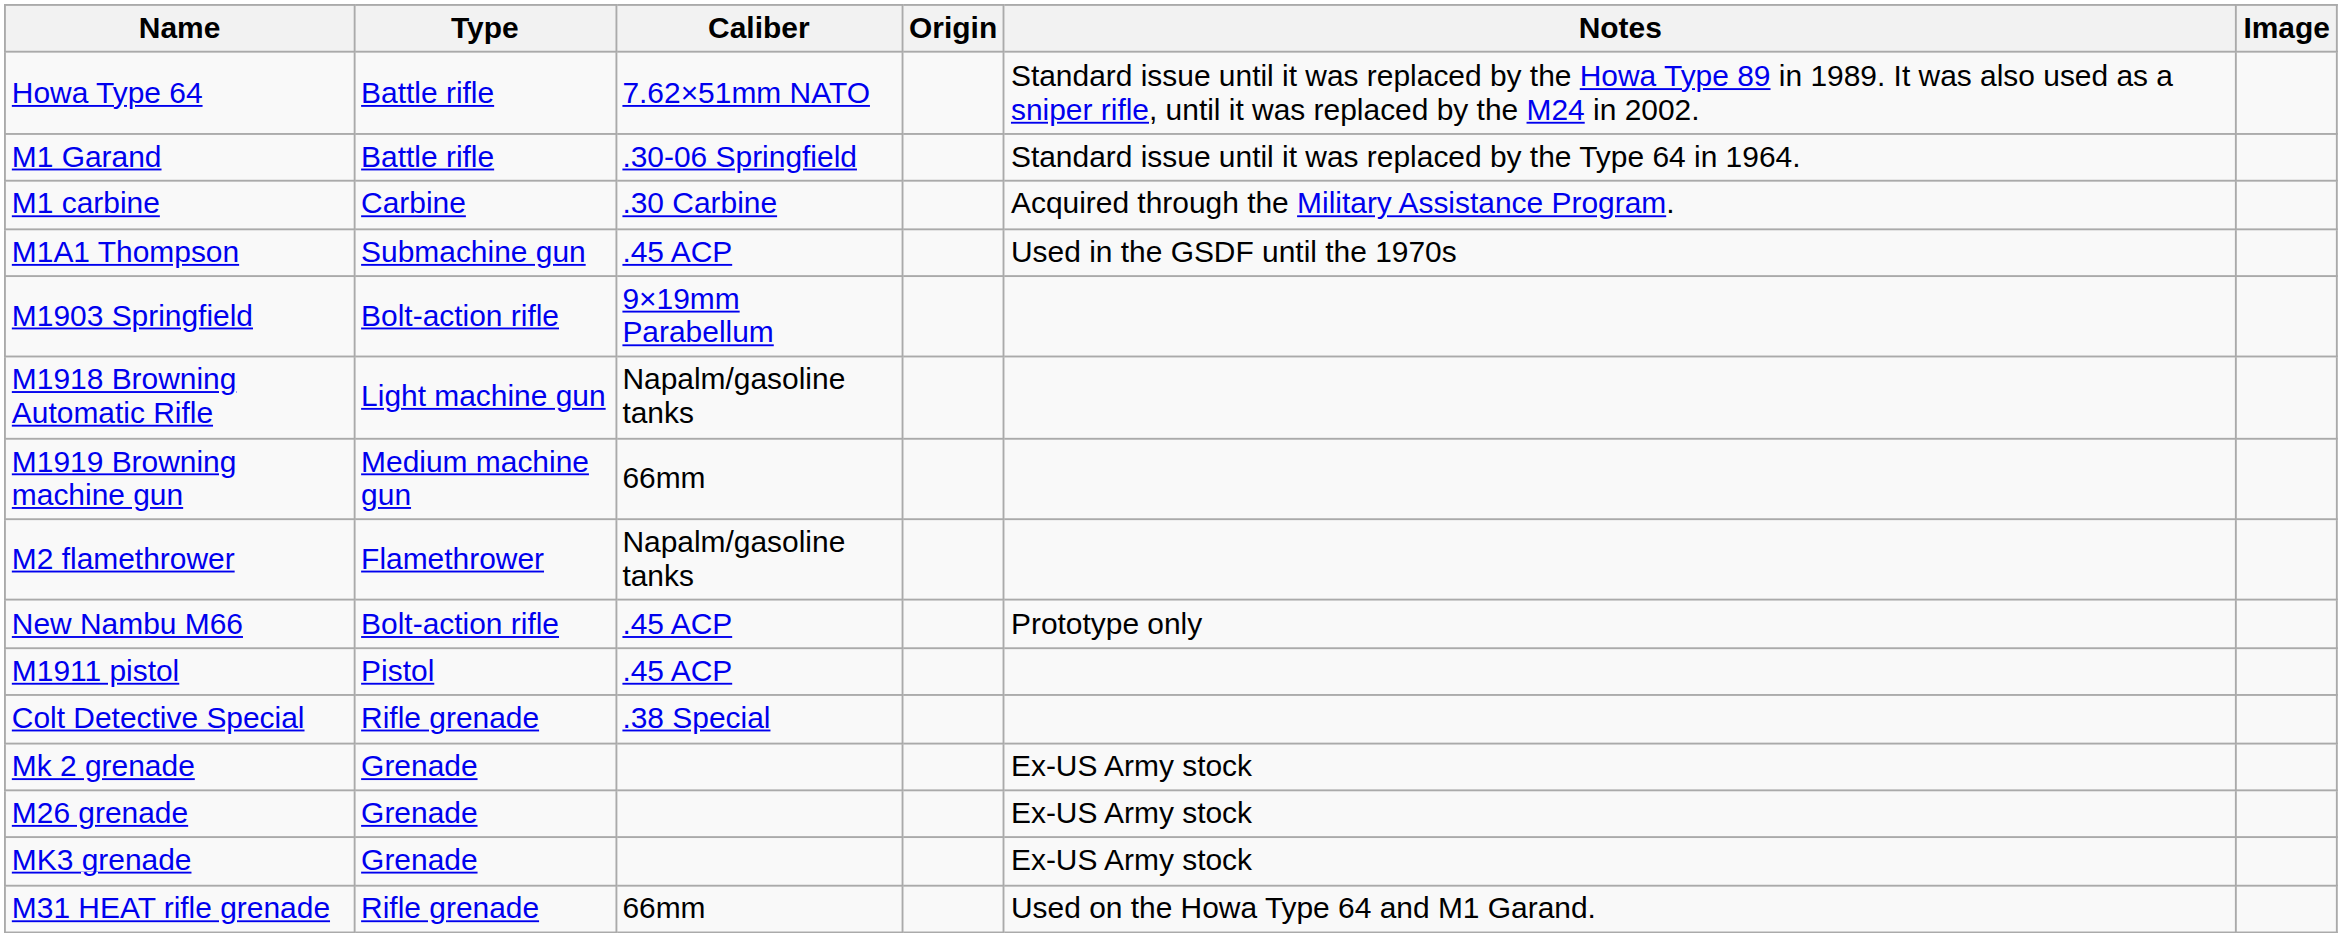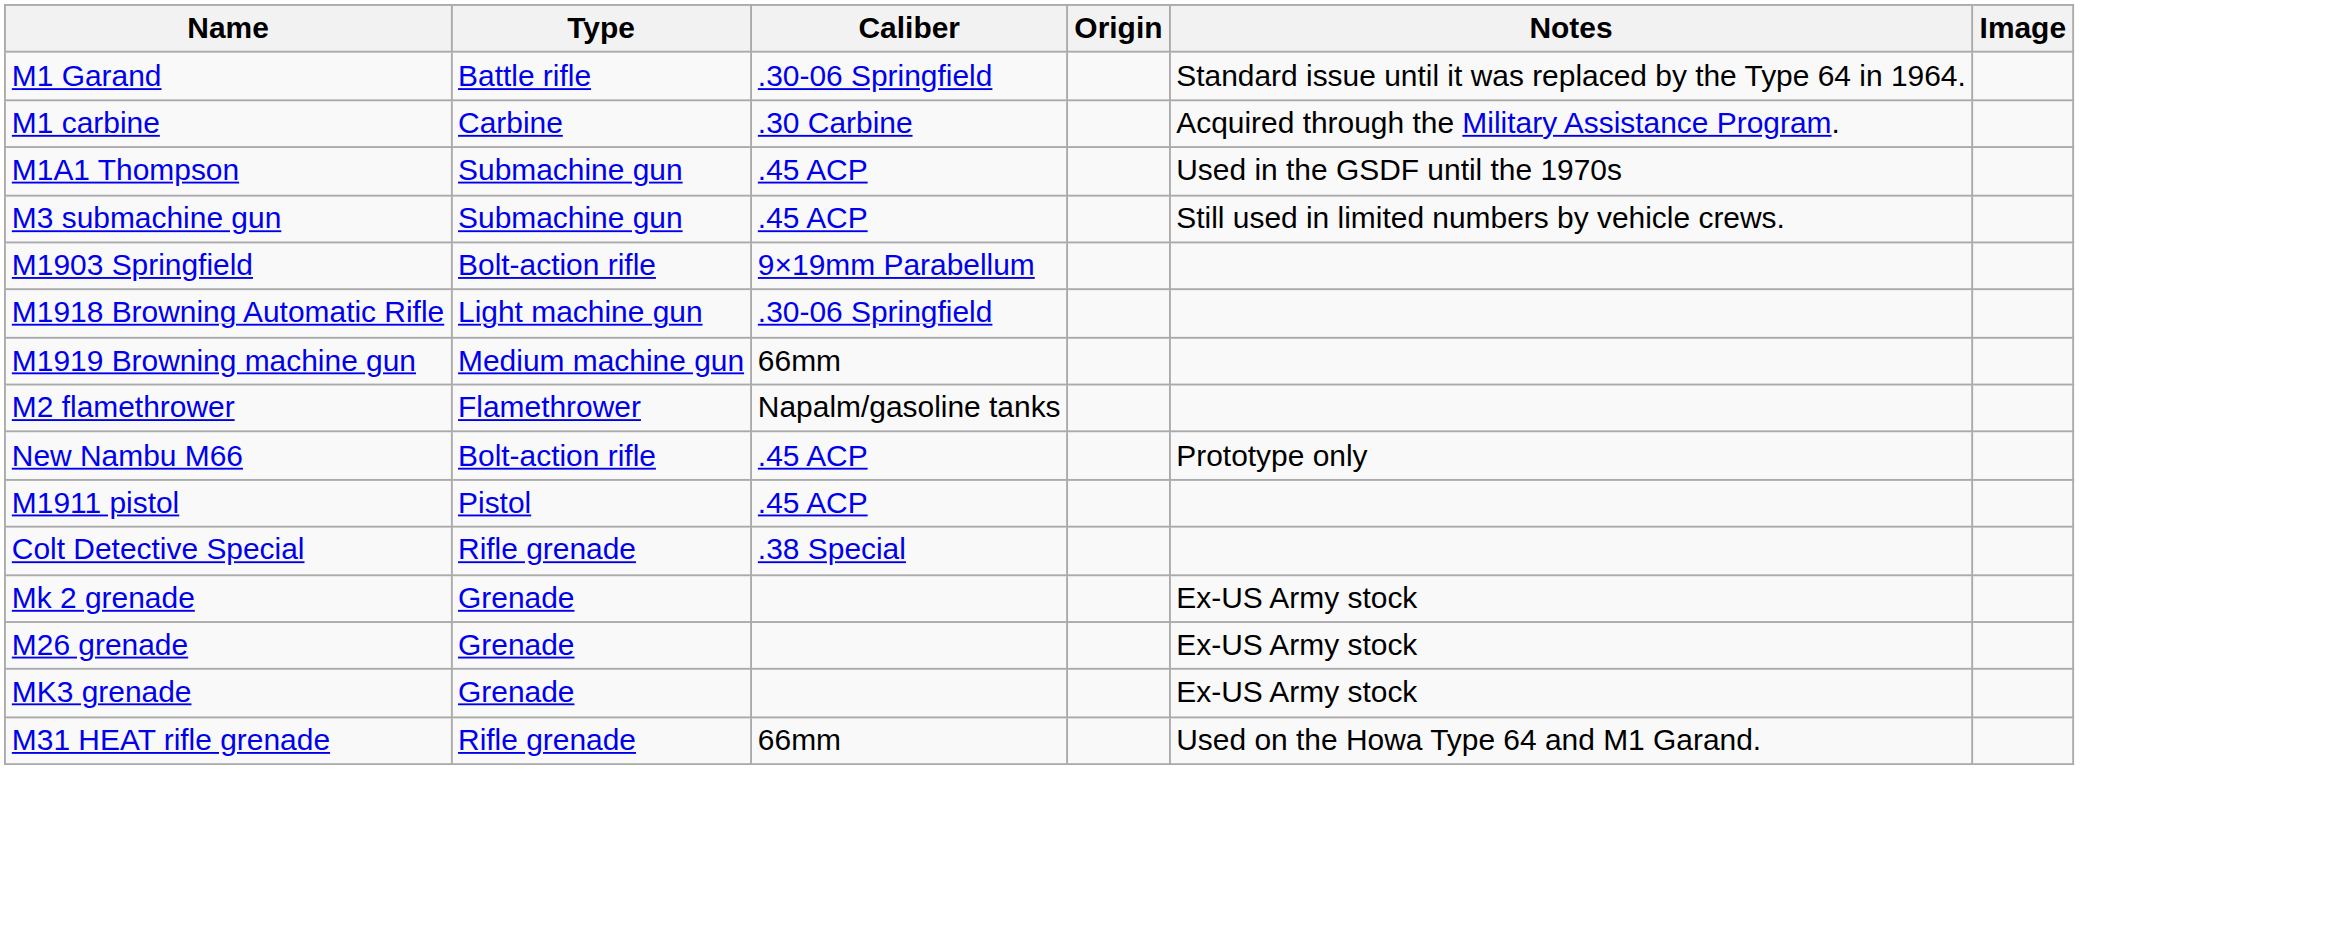- row: Howa Type 64 | Battle rifle | 7.62×51mm NATO | Standard issue until it was replaced by the Howa Type 89 in 1989. It was also used as a sniper rifle, until it was replaced by the M24 in 2002.
+ row: M3 submachine gun | Submachine gun | .45 ACP | Still used in limited numbers by vehicle crews.
M1918 Browning Automatic Rifle | Caliber: Napalm/gasoline tanks -> .30-06 Springfield
